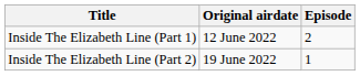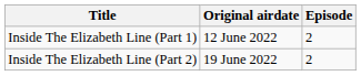Inside The Elizabeth Line (Part 2) | Episode: 1 -> 2
